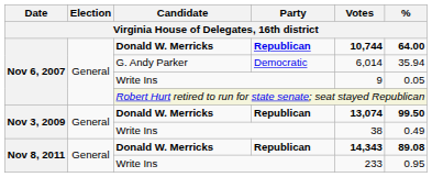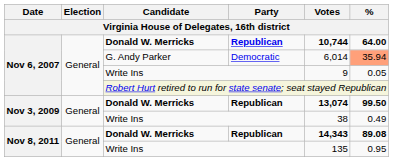G. Andy Parker | %: no background -> lightsalmon background
Nov 8, 2011 / Write Ins | Votes: 233 -> 135
